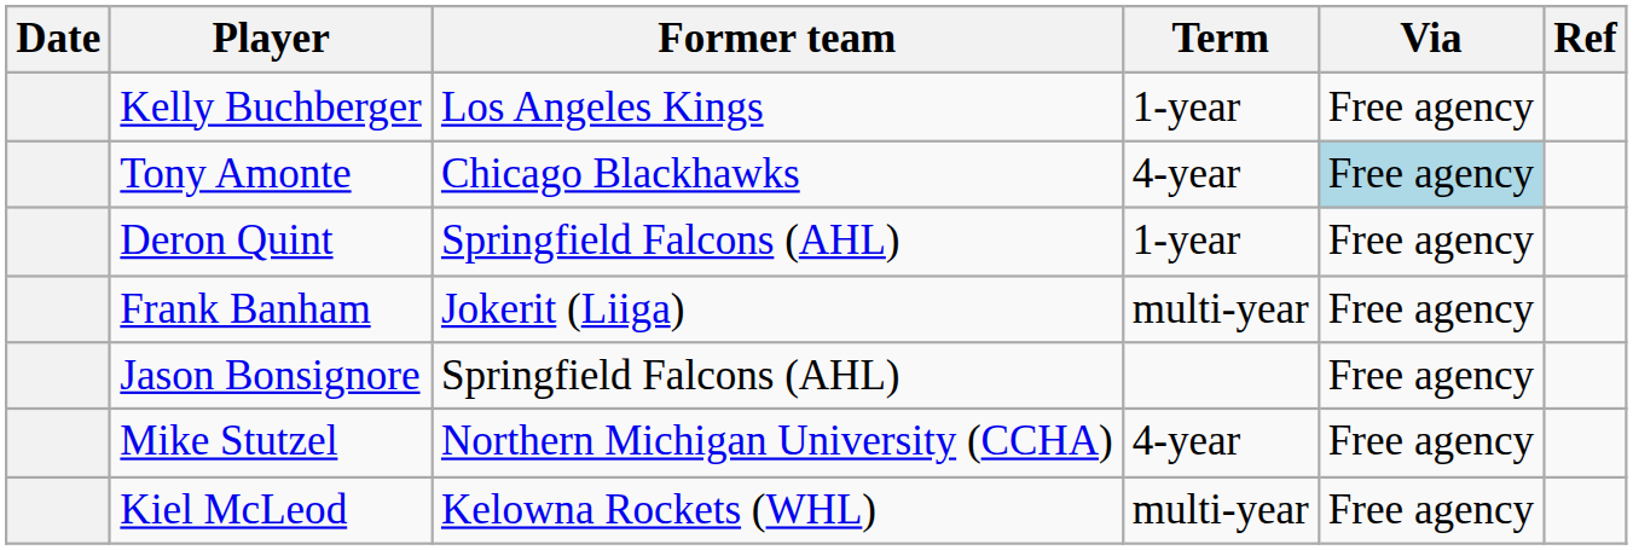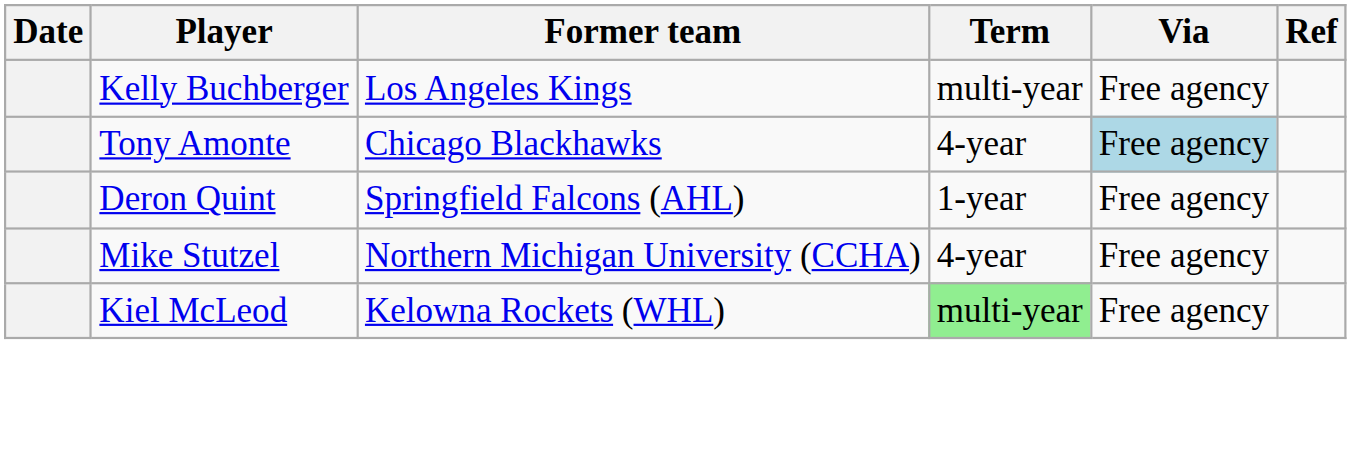Kelly Buchberger | Term: 1-year -> multi-year
- row: Frank Banham | Jokerit (Liiga) | multi-year | Free agency
- row: Jason Bonsignore | Springfield Falcons (AHL) | Free agency
Kiel McLeod | Term: no background -> lightgreen background
